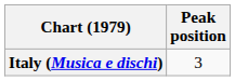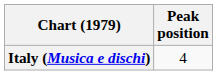Italy (Musica e dischi) | Peak position: 3 -> 4
